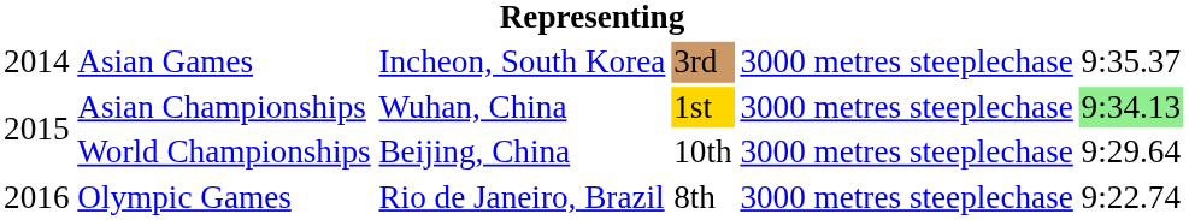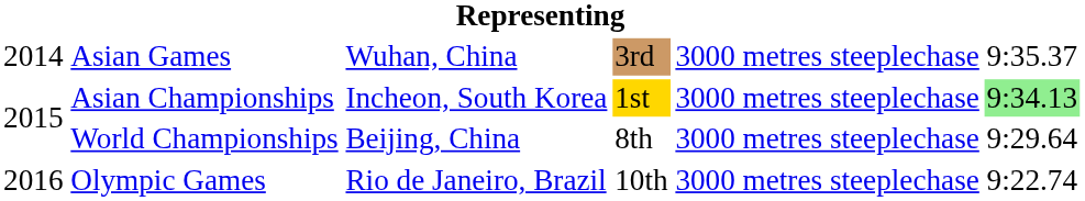Asian Games | column 3: Incheon, South Korea -> Wuhan, China
Asian Championships | column 3: Wuhan, China -> Incheon, South Korea
World Championships | column 4: 10th -> 8th
Olympic Games | column 4: 8th -> 10th
